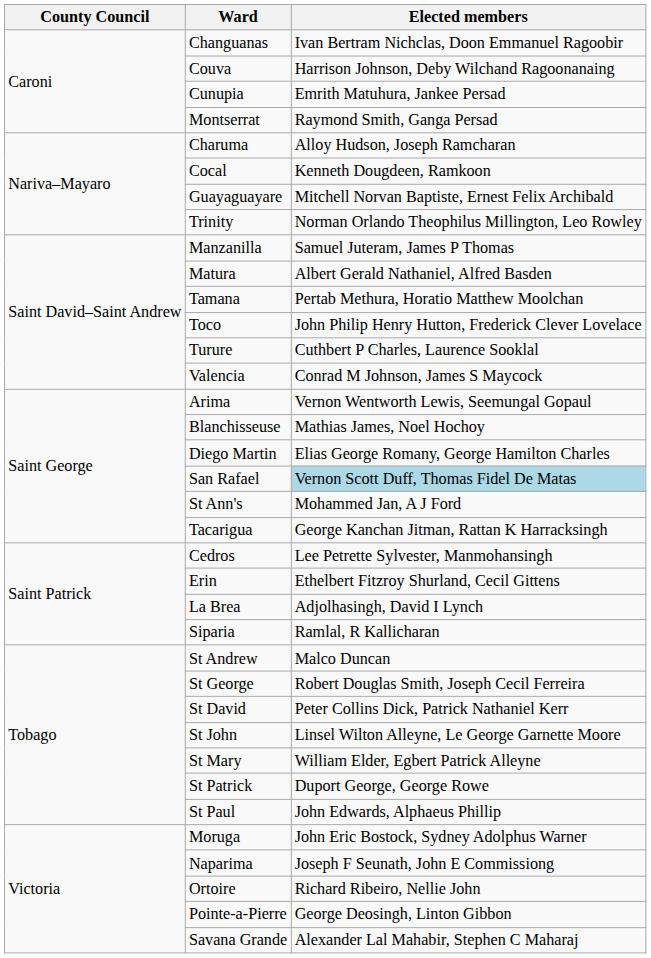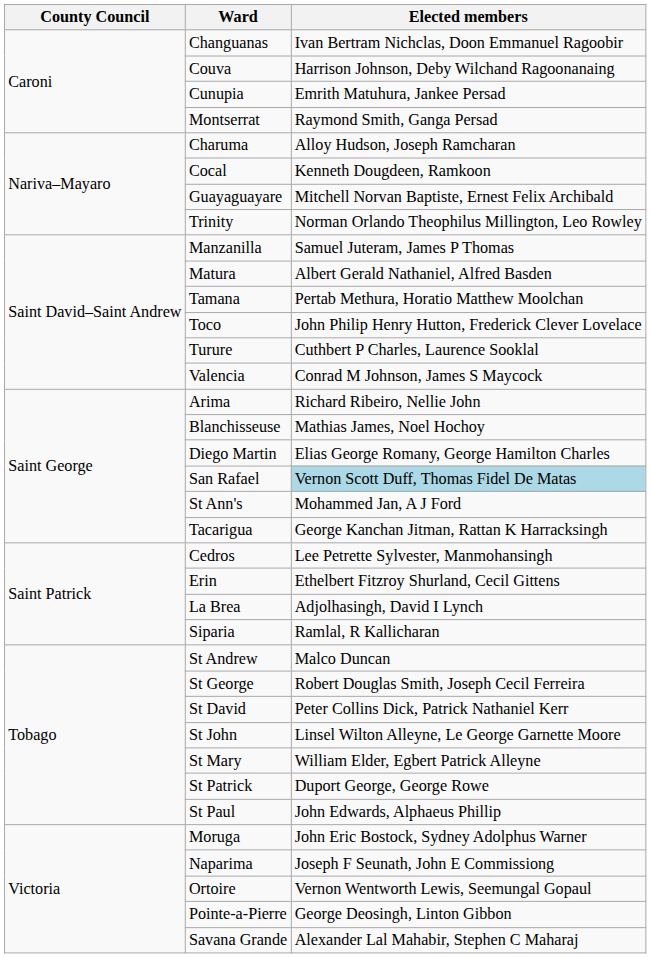Arima | Elected members: Vernon Wentworth Lewis, Seemungal Gopaul -> Richard Ribeiro, Nellie John
Ortoire | Elected members: Richard Ribeiro, Nellie John -> Vernon Wentworth Lewis, Seemungal Gopaul
